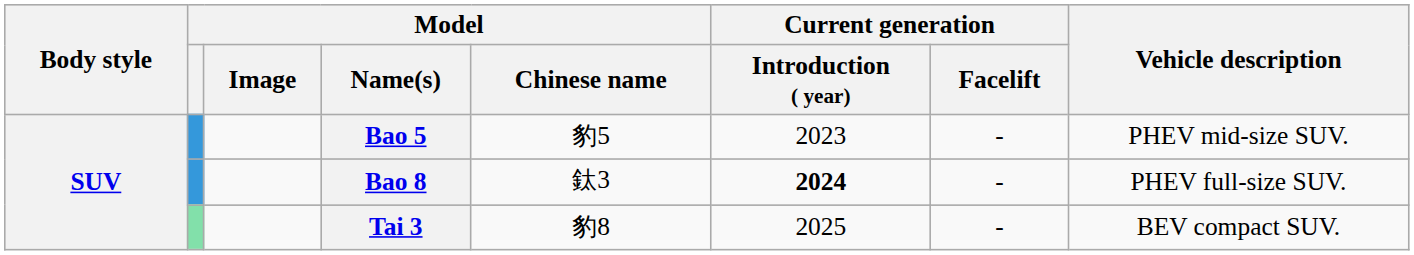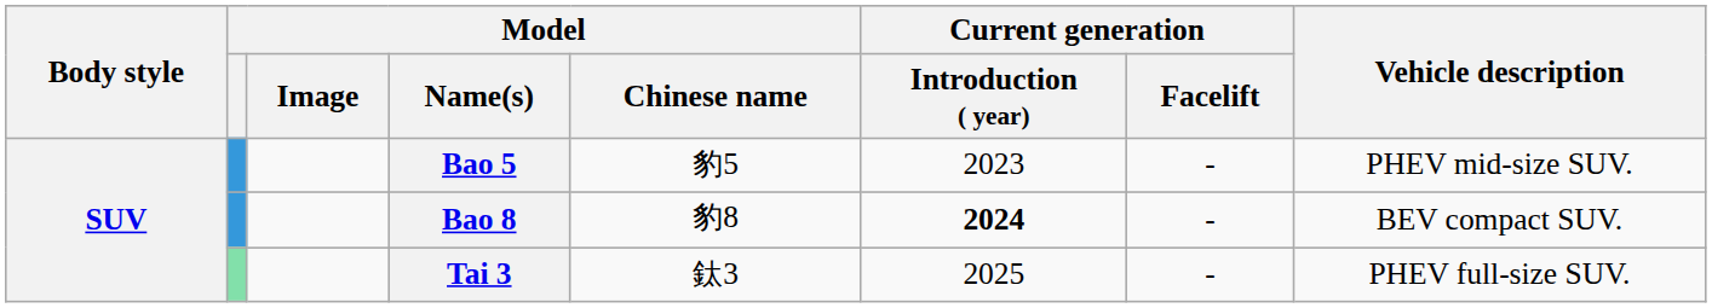Bao 8 | Model / Chinese name: 鈦3 -> 豹8
Bao 8 | Vehicle description: PHEV full-size SUV. -> BEV compact SUV.
Tai 3 | Model / Chinese name: 豹8 -> 鈦3
Tai 3 | Vehicle description: BEV compact SUV. -> PHEV full-size SUV.
